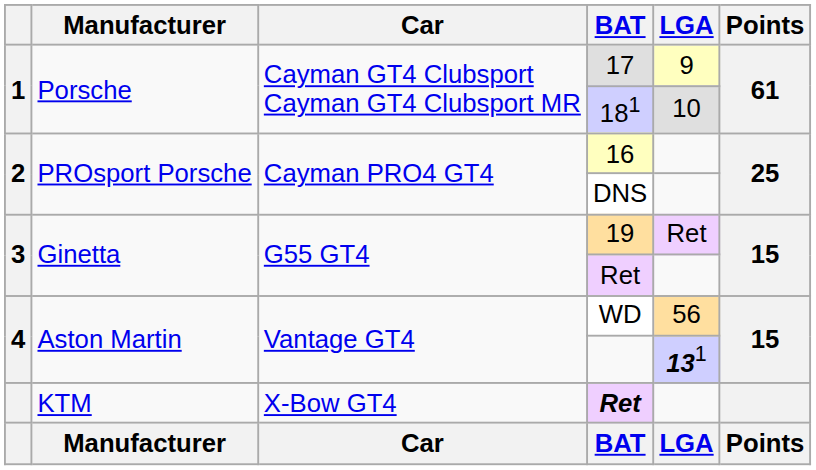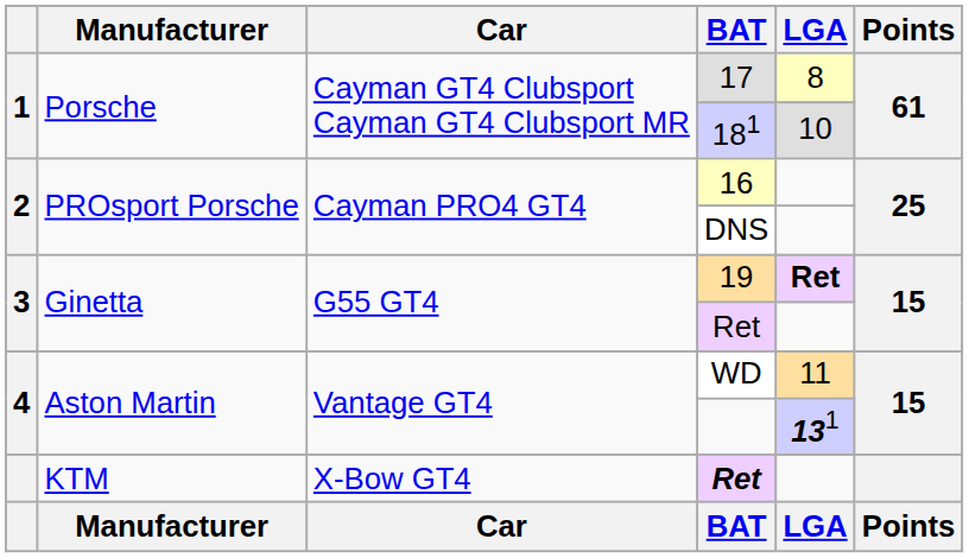17 | LGA: 9 -> 8
19 | LGA: normal -> bold
WD | LGA: 56 -> 11
